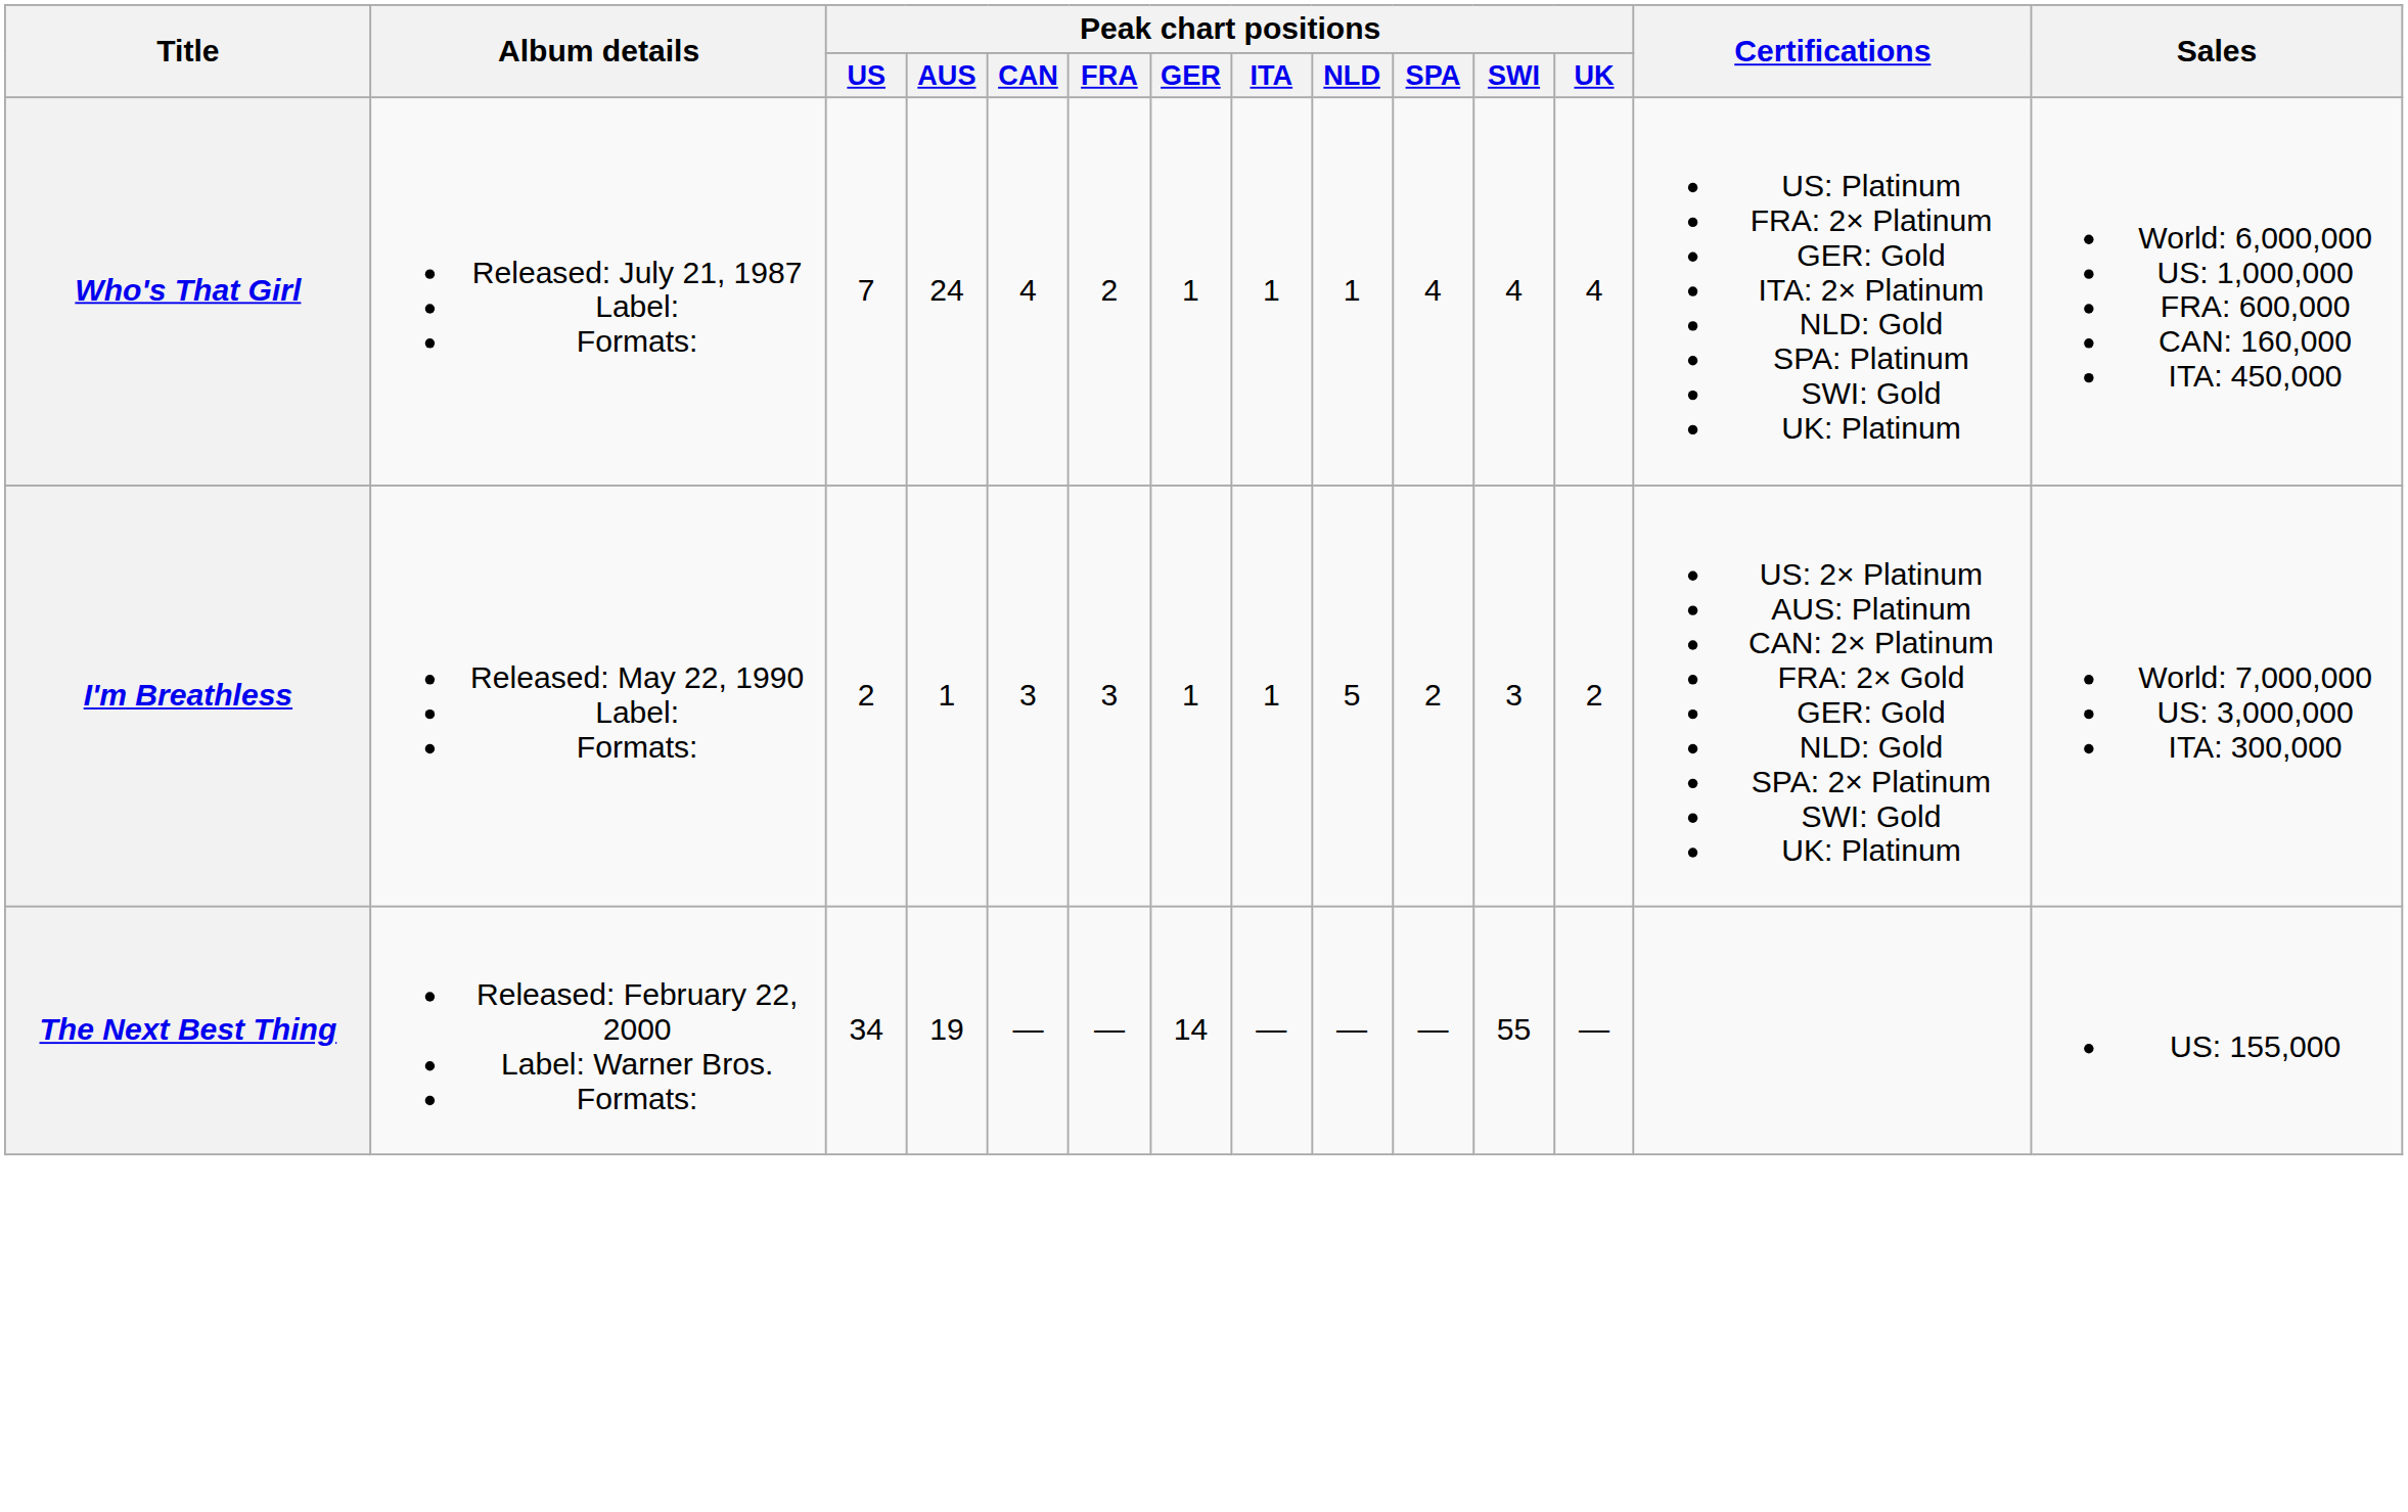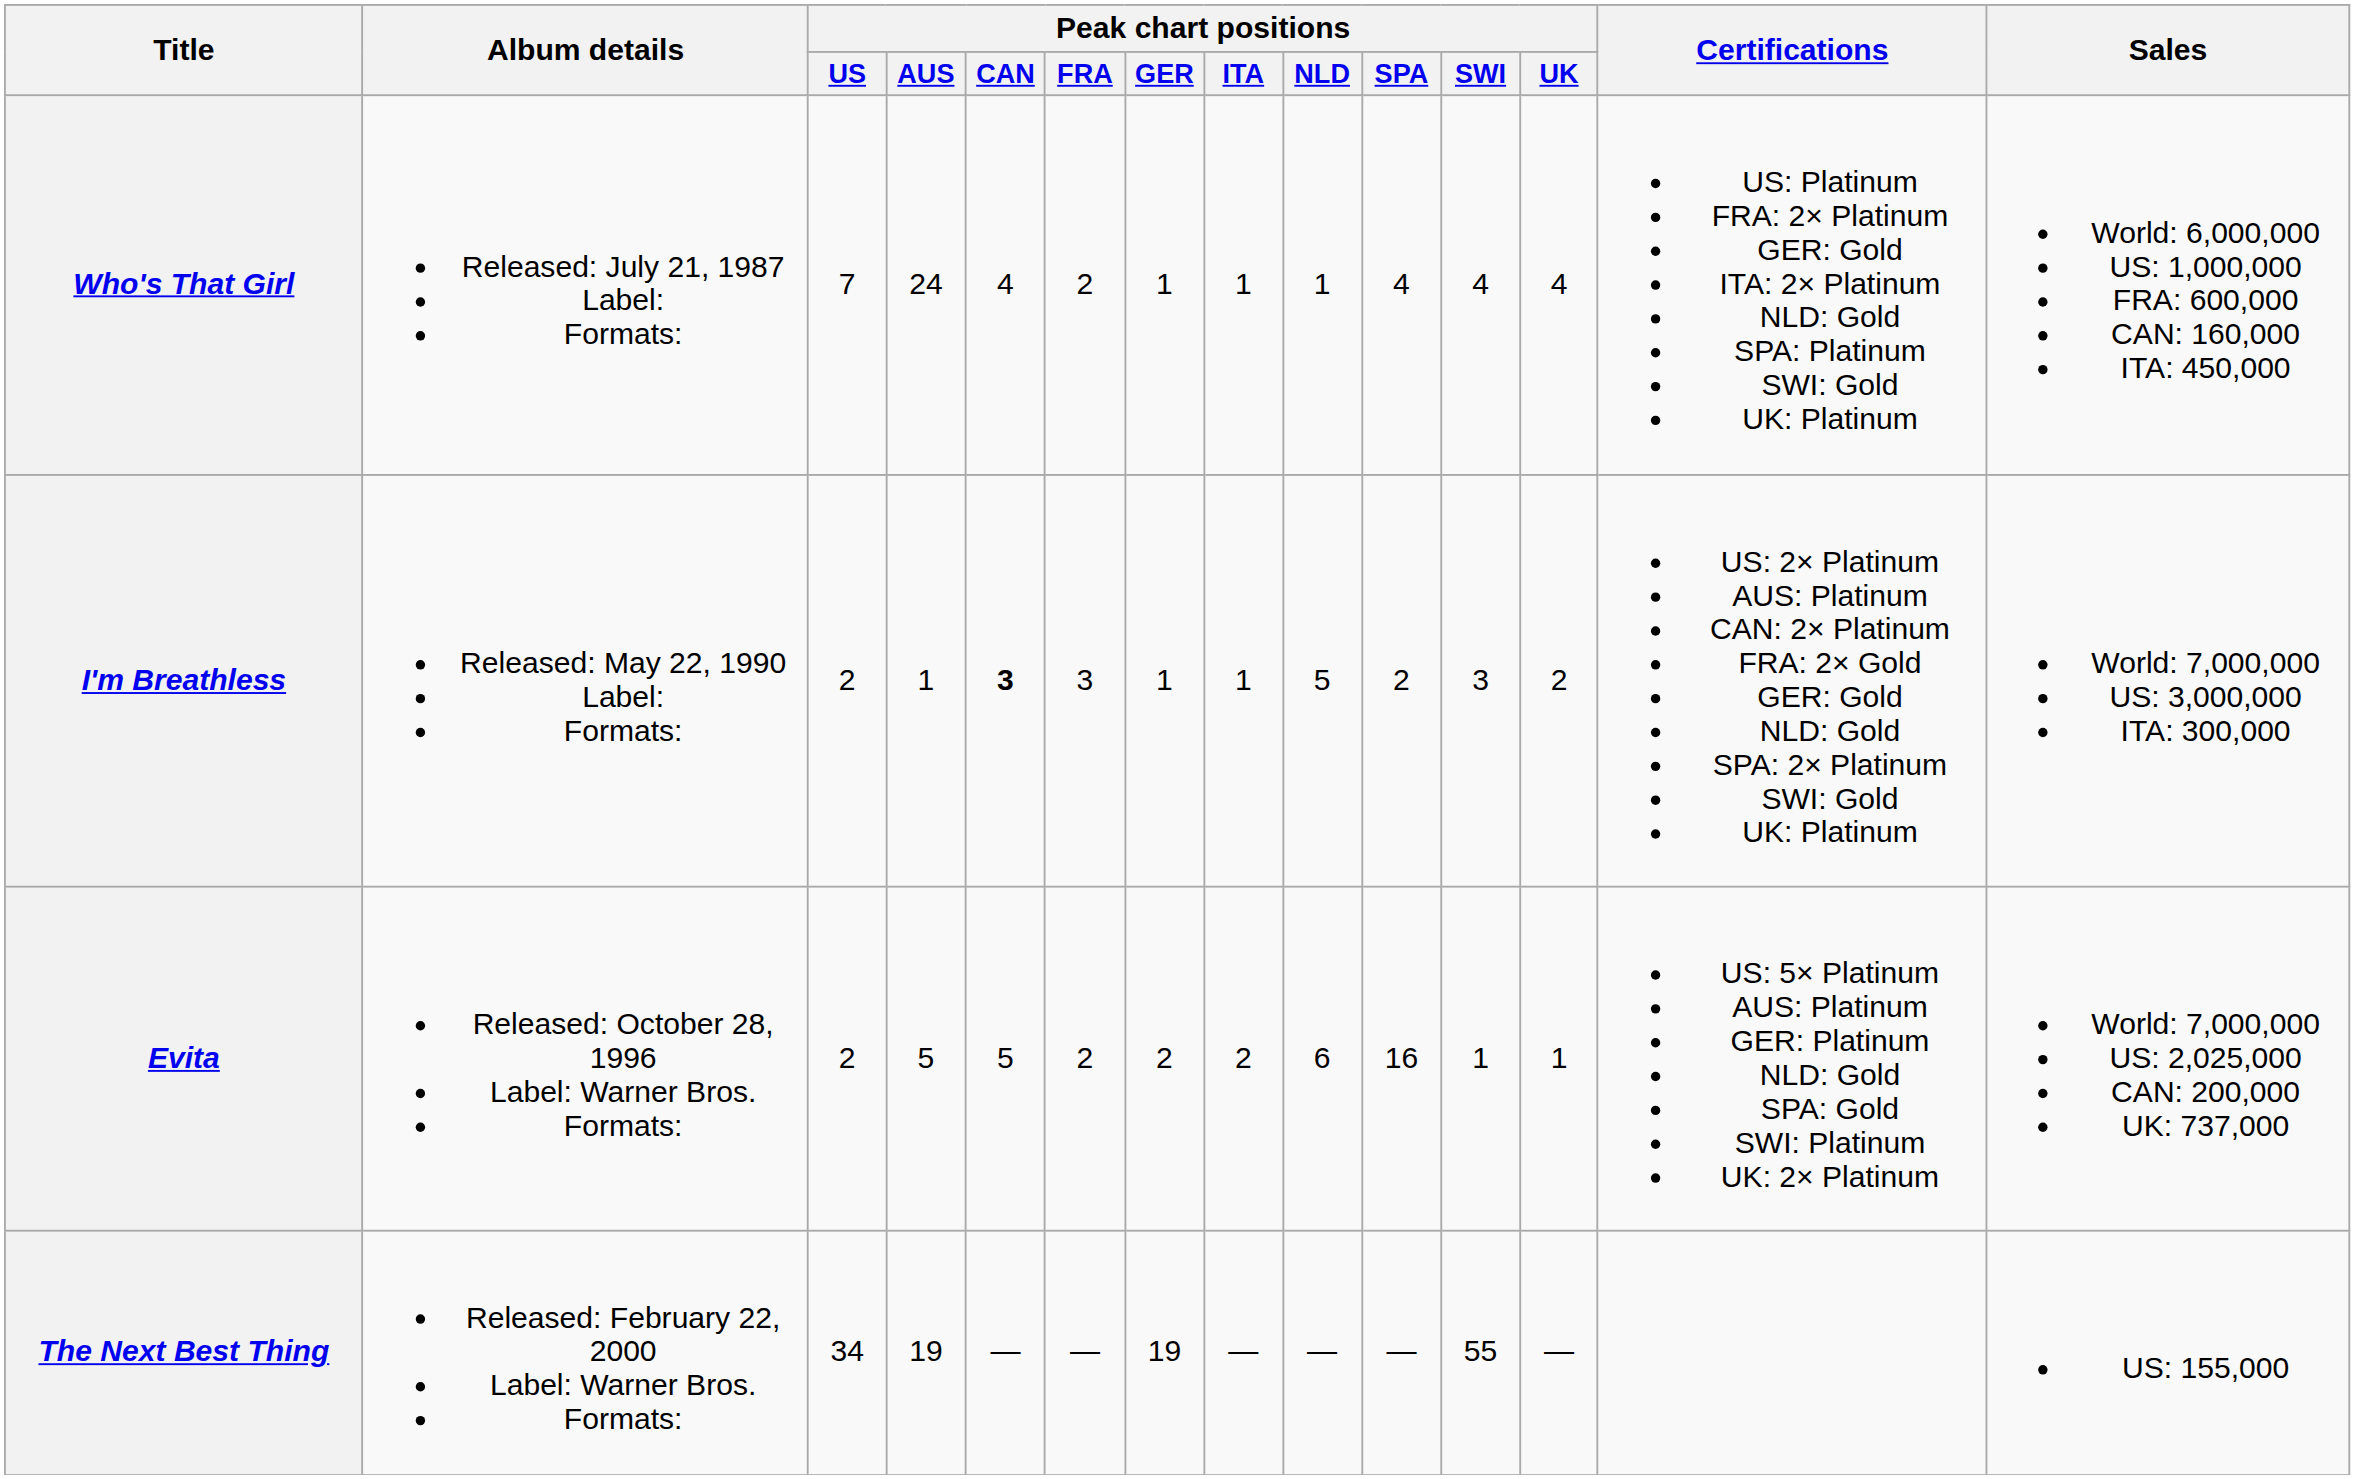I'm Breathless | Peak chart positions / CAN: normal -> bold
+ row: Evita | Released: October 28, 1996 Label: Warner Bros. Formats: | 2 | 5 | 5 | 2 | 2 | 2 | 6 | 16 | 1 | 1 | US: 5× Platinum AUS: Platinum GER: Platinum NLD: Gold SPA: Gold SWI: Platinum UK: 2× Platinum | World: 7,000,000 US: 2,025,000 CAN: 200,000 UK: 737,000
The Next Best Thing | Peak chart positions / GER: 14 -> 19
